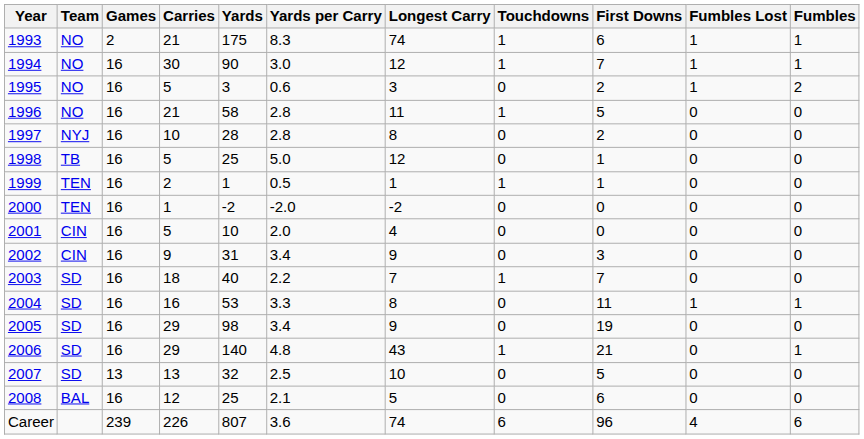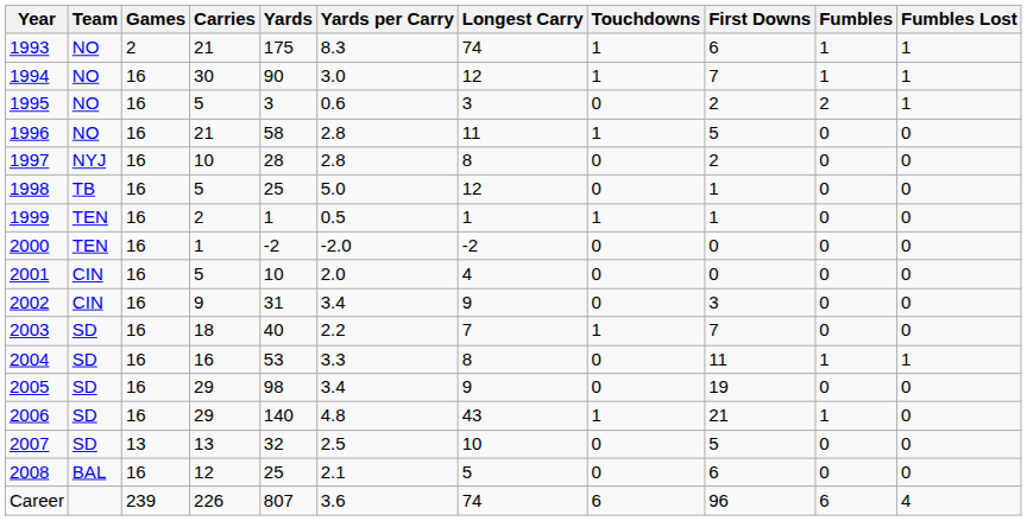columns swapped: Fumbles <-> Fumbles Lost
